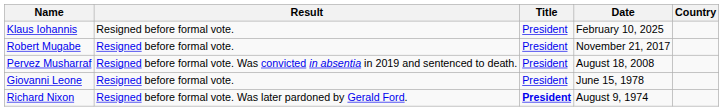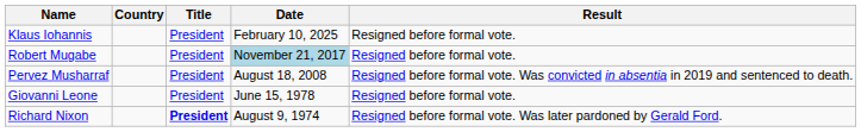columns swapped: Country <-> Result
Robert Mugabe | Date: no background -> lightblue background
